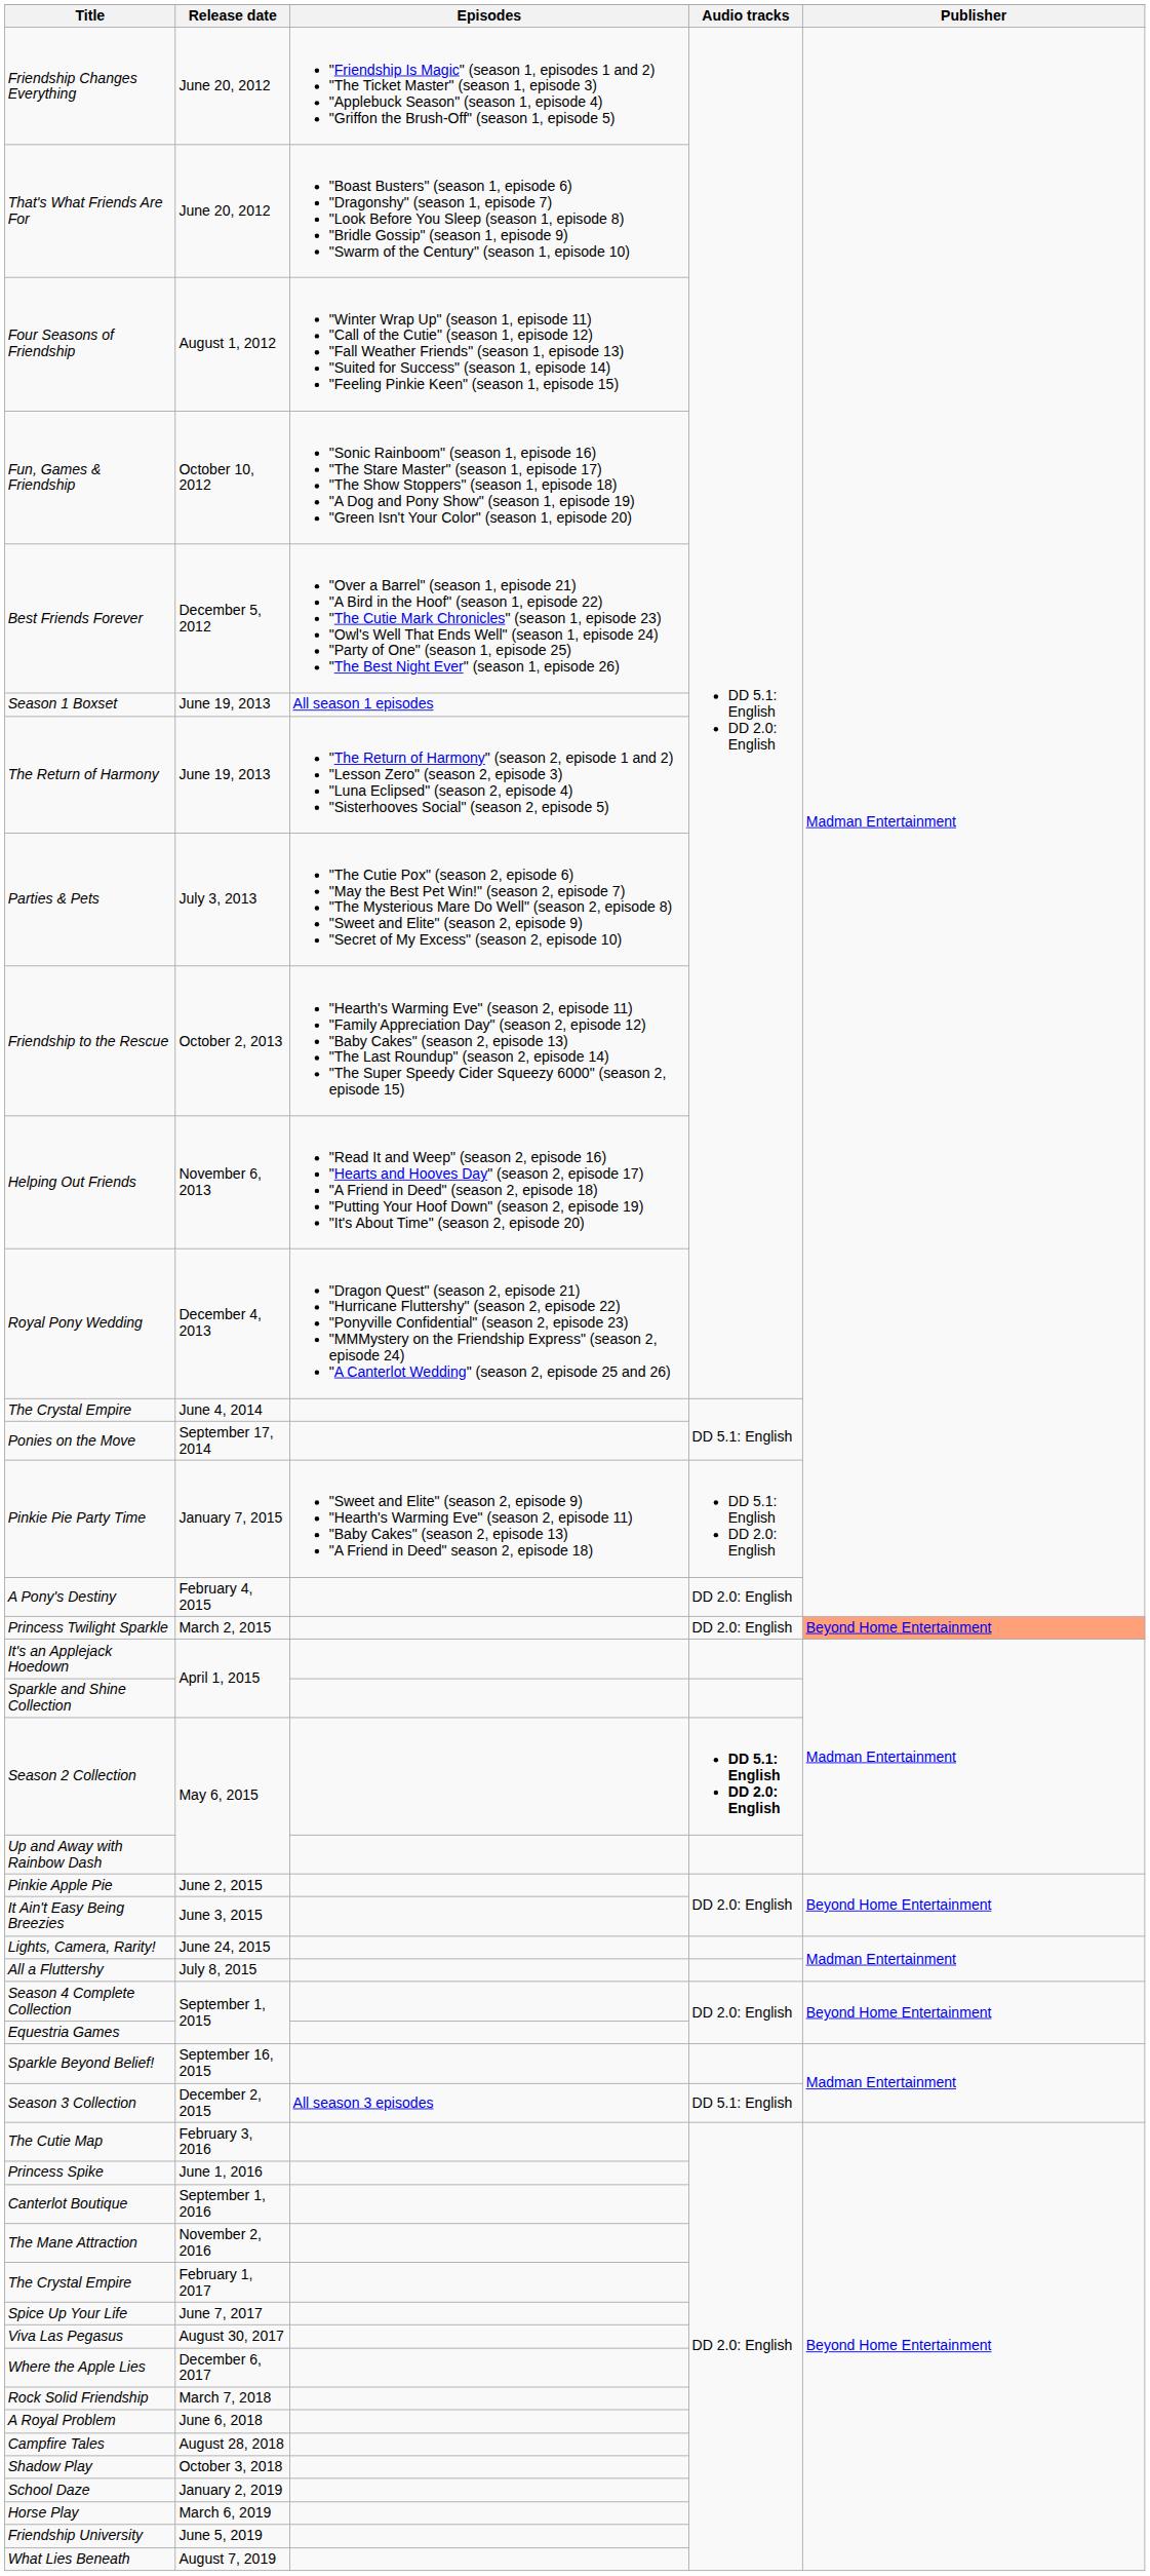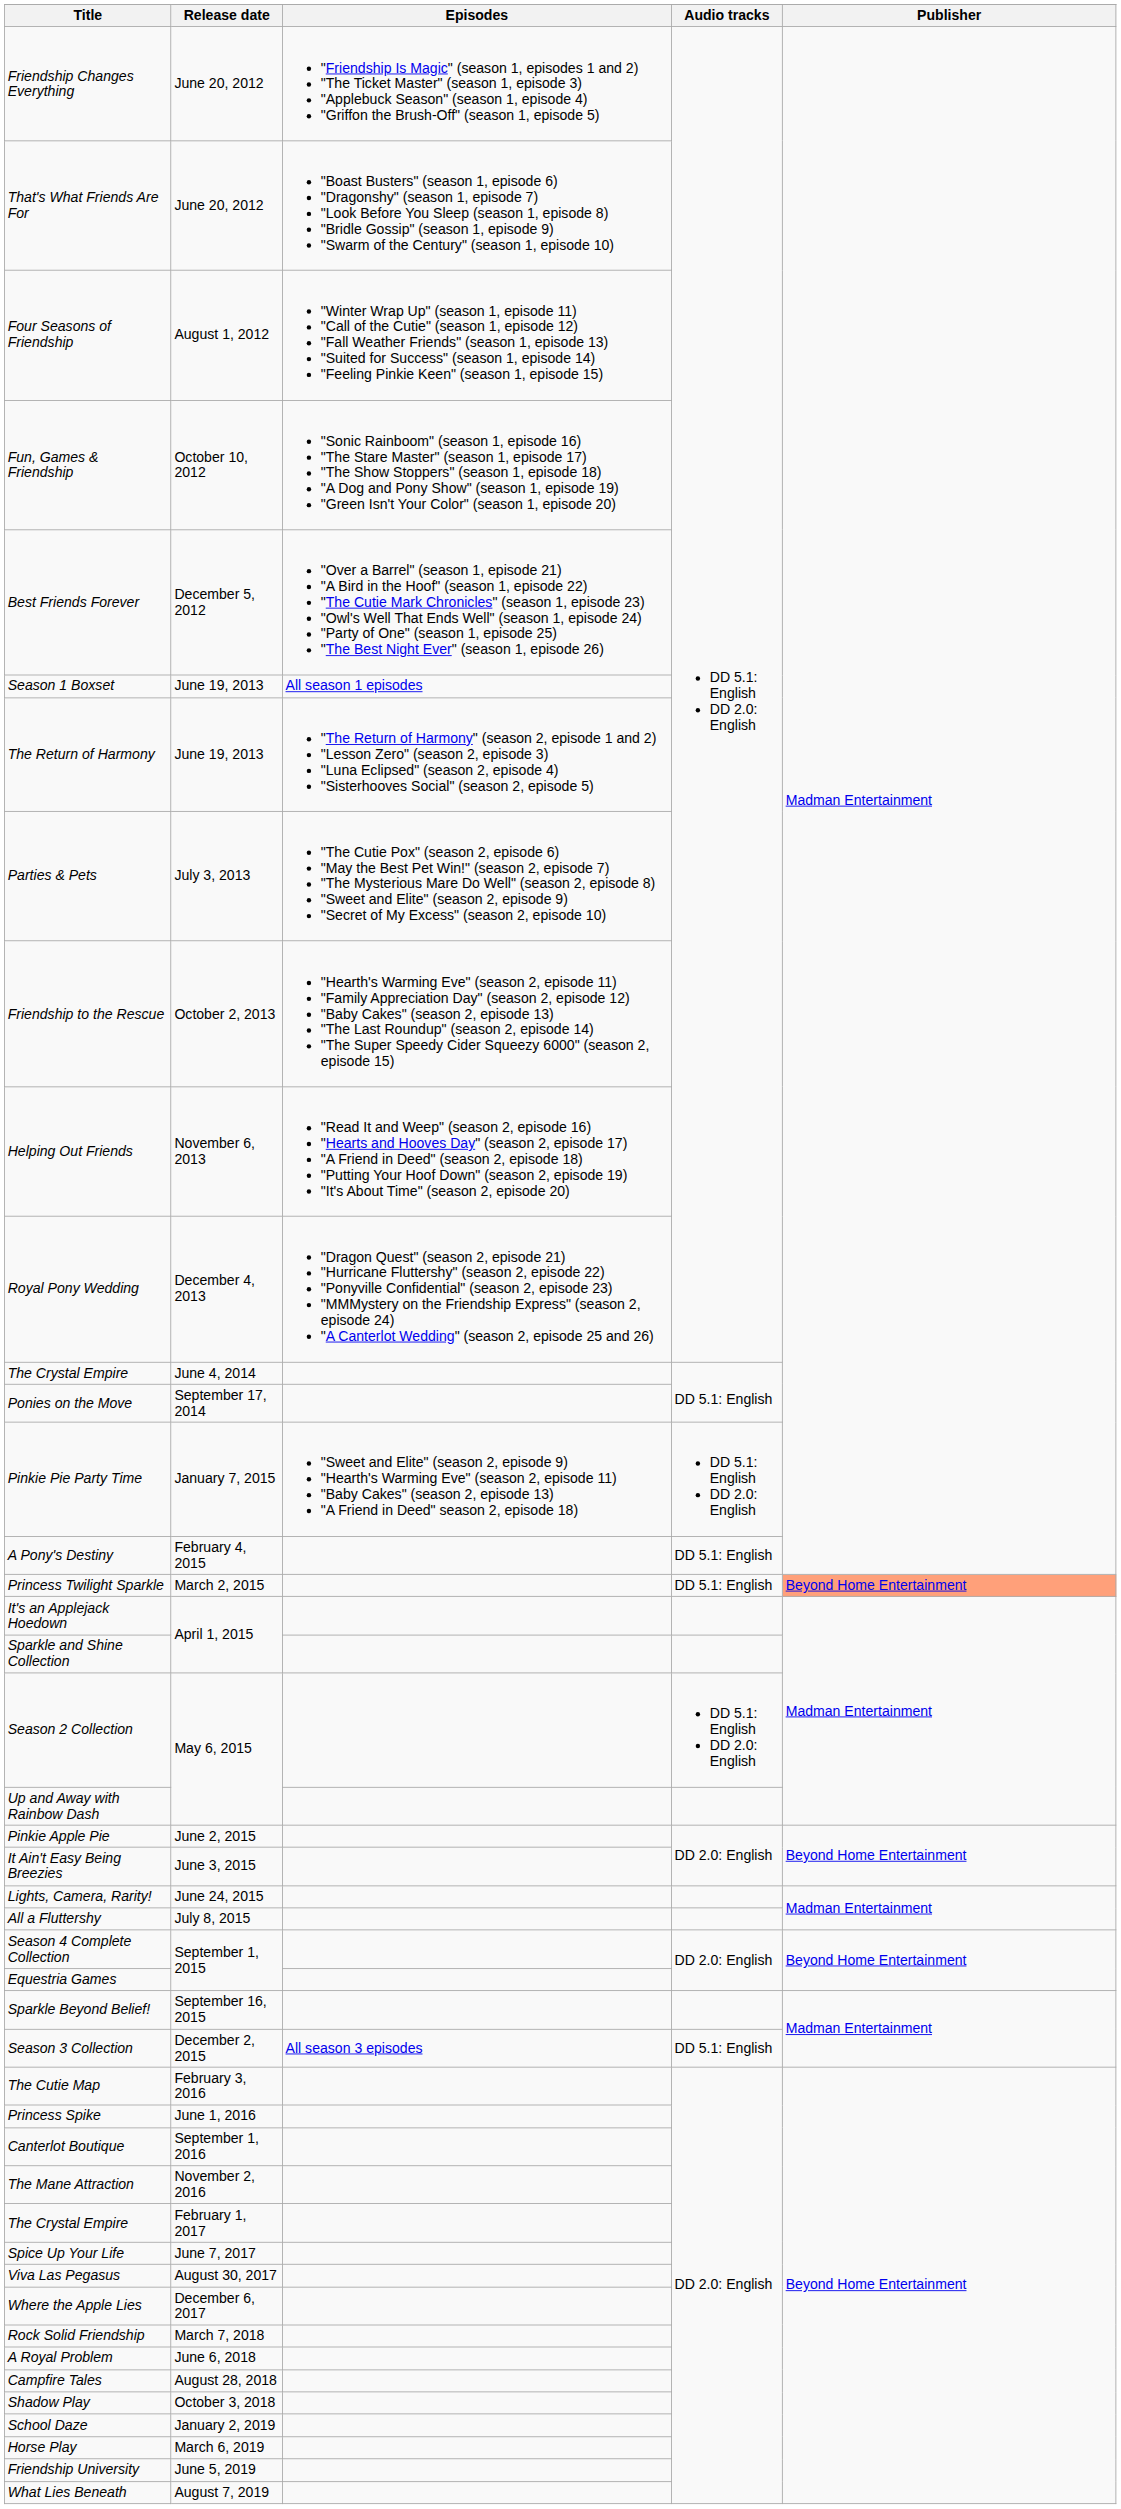A Pony's Destiny | Audio tracks: DD 2.0: English -> DD 5.1: English
Princess Twilight Sparkle | Audio tracks: DD 2.0: English -> DD 5.1: English
Season 2 Collection | Audio tracks: bold -> normal
